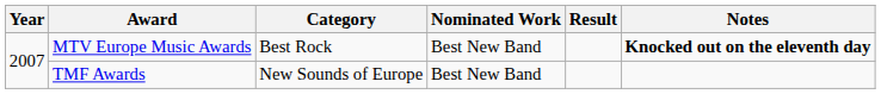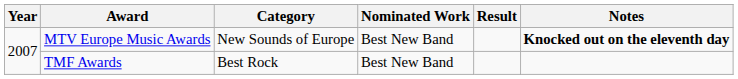MTV Europe Music Awards | Category: Best Rock -> New Sounds of Europe
TMF Awards | Category: New Sounds of Europe -> Best Rock
